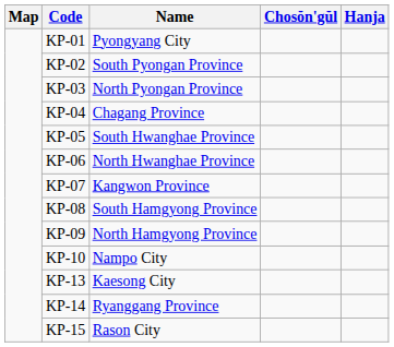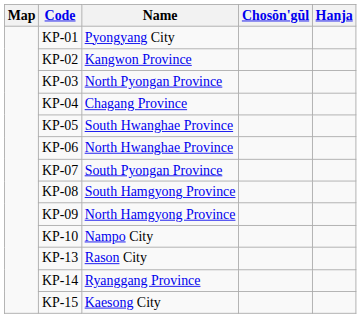KP-02 | Name: South Pyongan Province -> Kangwon Province
KP-07 | Name: Kangwon Province -> South Pyongan Province
KP-13 | Name: Kaesong City -> Rason City
KP-15 | Name: Rason City -> Kaesong City
